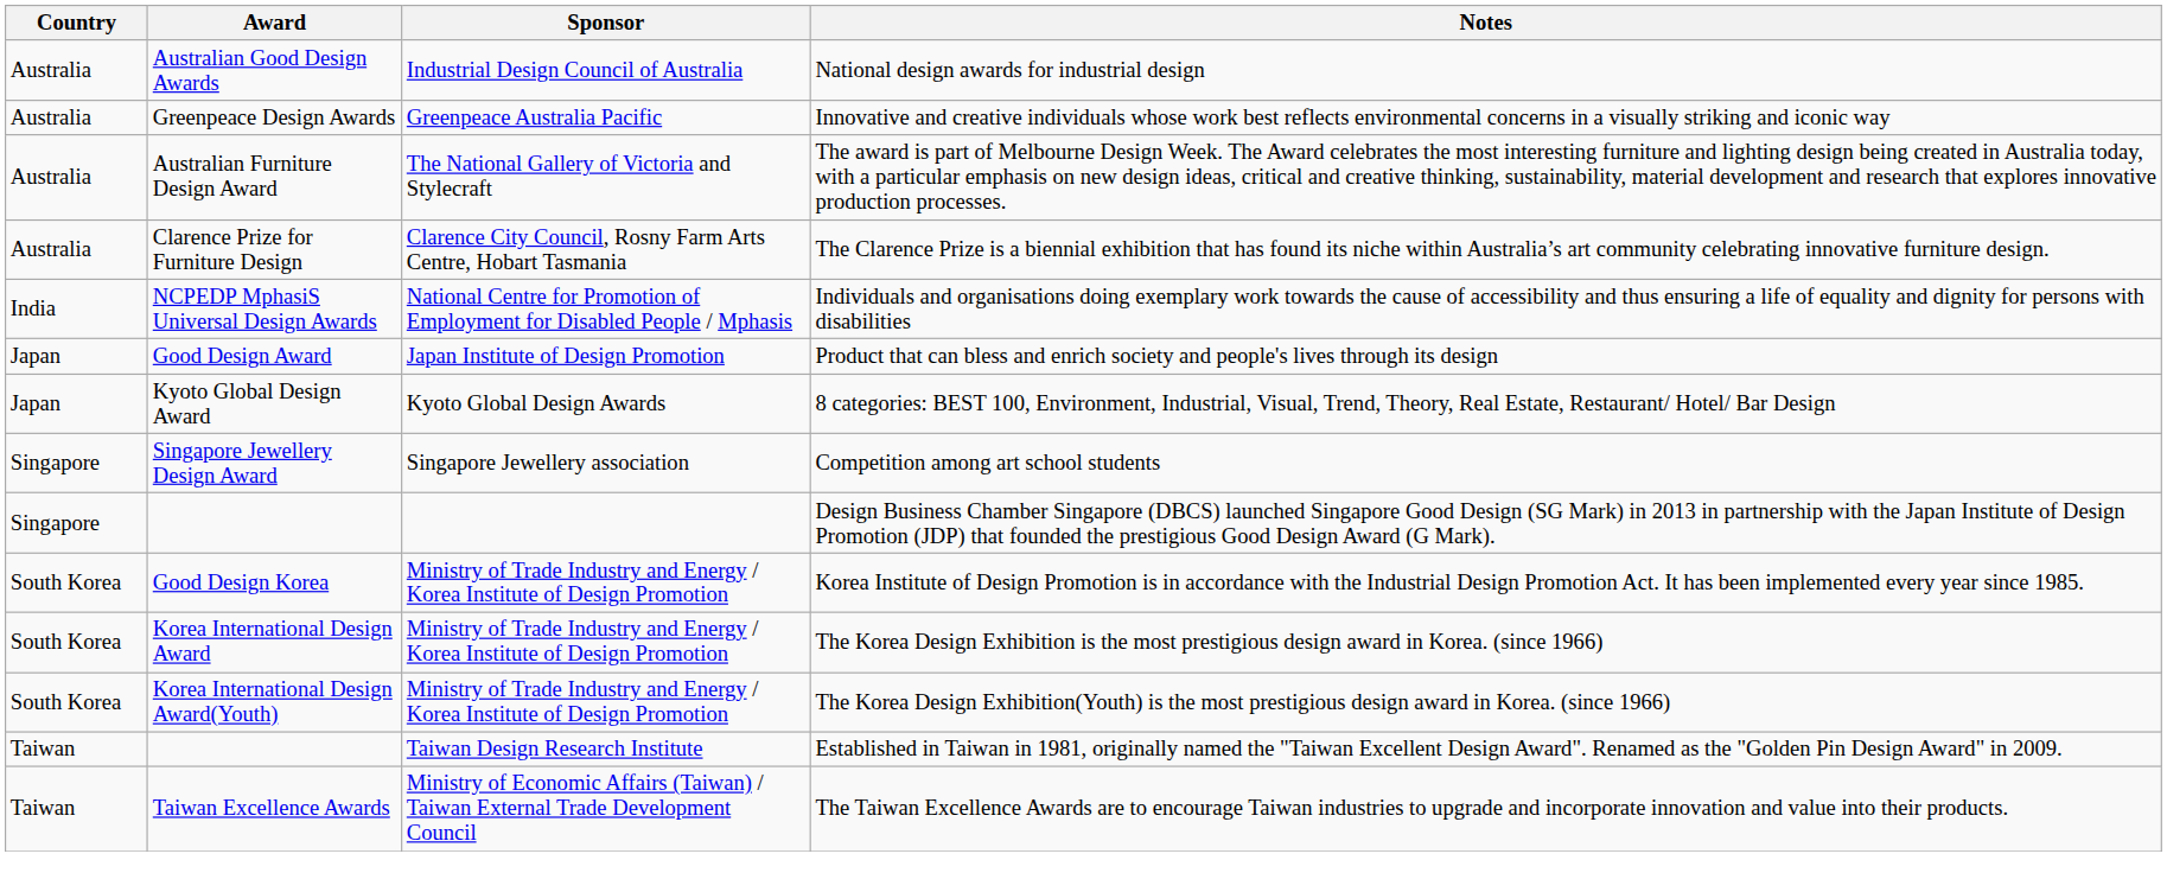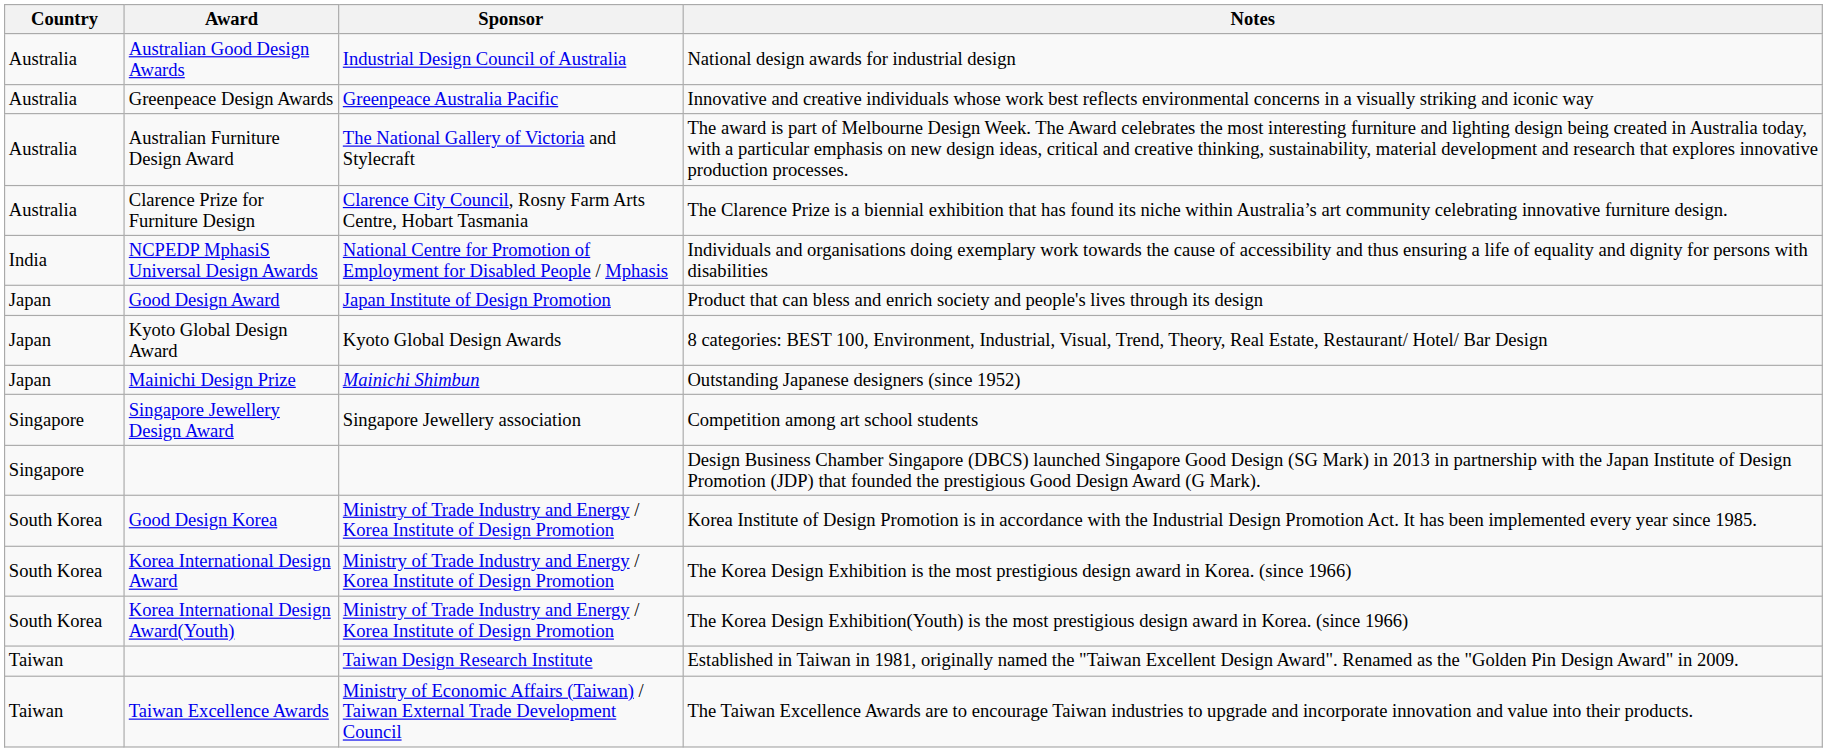+ row: Japan | Mainichi Design Prize | Mainichi Shimbun | Outstanding Japanese designers (since 1952)
